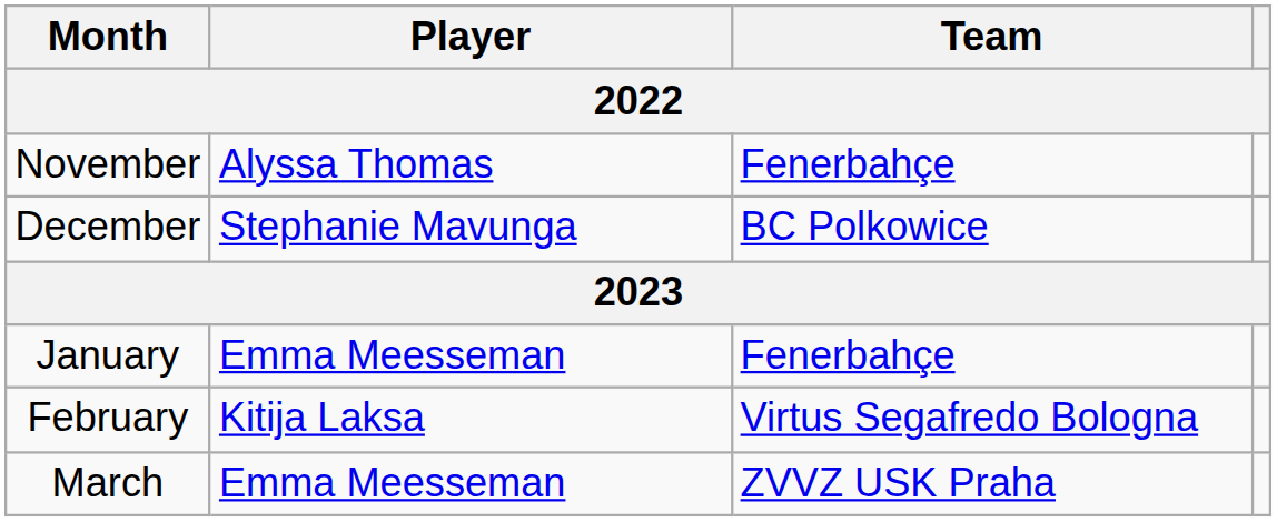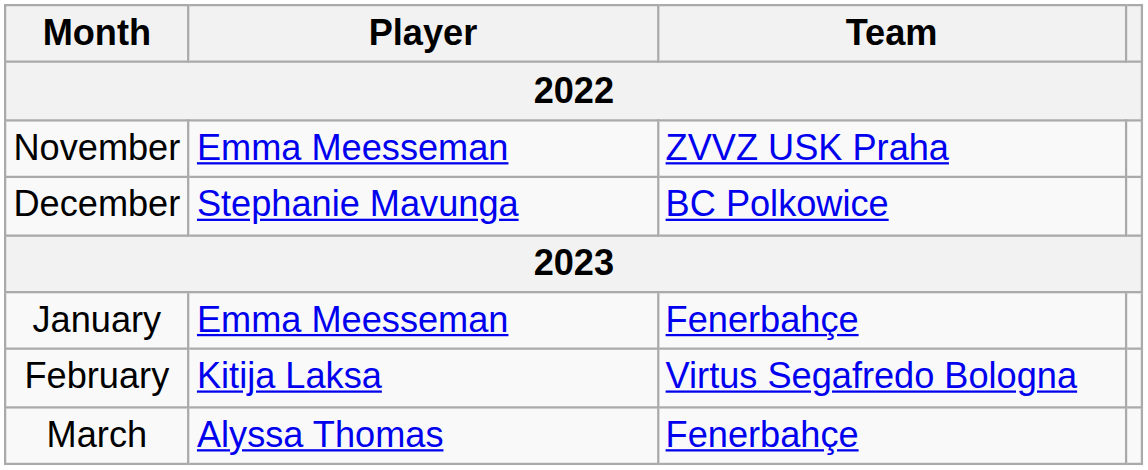November | Player: Alyssa Thomas -> Emma Meesseman
November | Team: Fenerbahçe -> ZVVZ USK Praha
March | Player: Emma Meesseman -> Alyssa Thomas
March | Team: ZVVZ USK Praha -> Fenerbahçe
